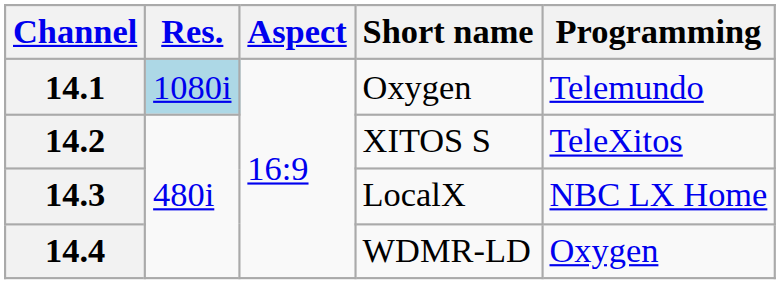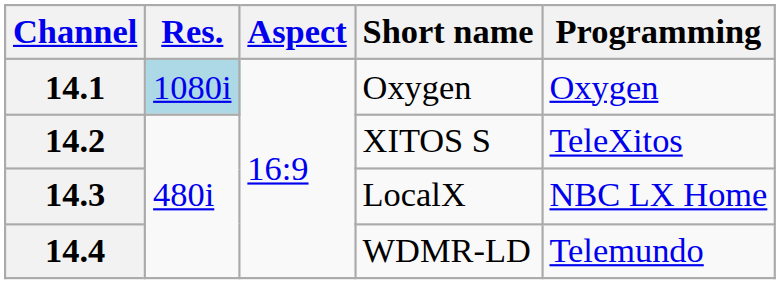14.1 | Programming: Telemundo -> Oxygen
14.4 | Programming: Oxygen -> Telemundo
